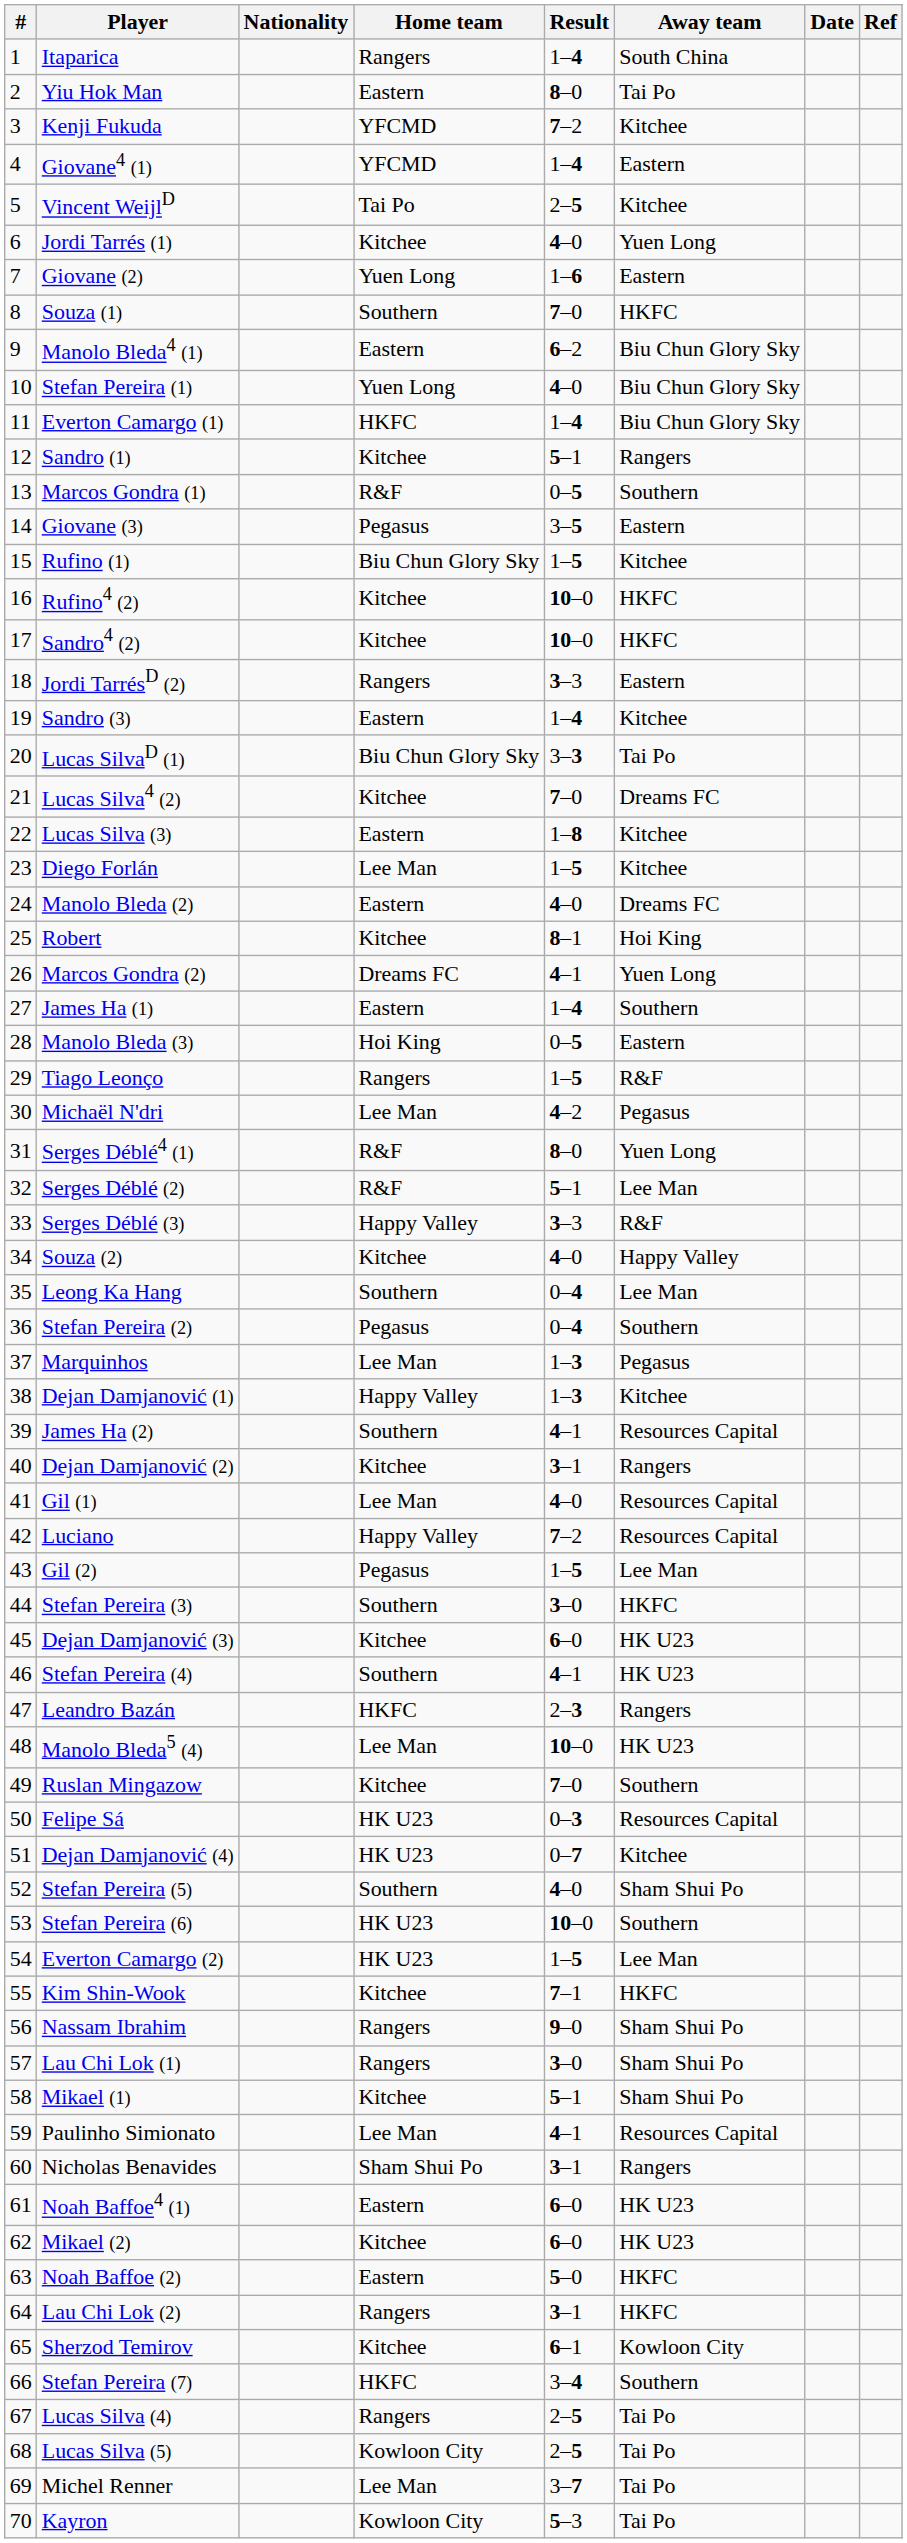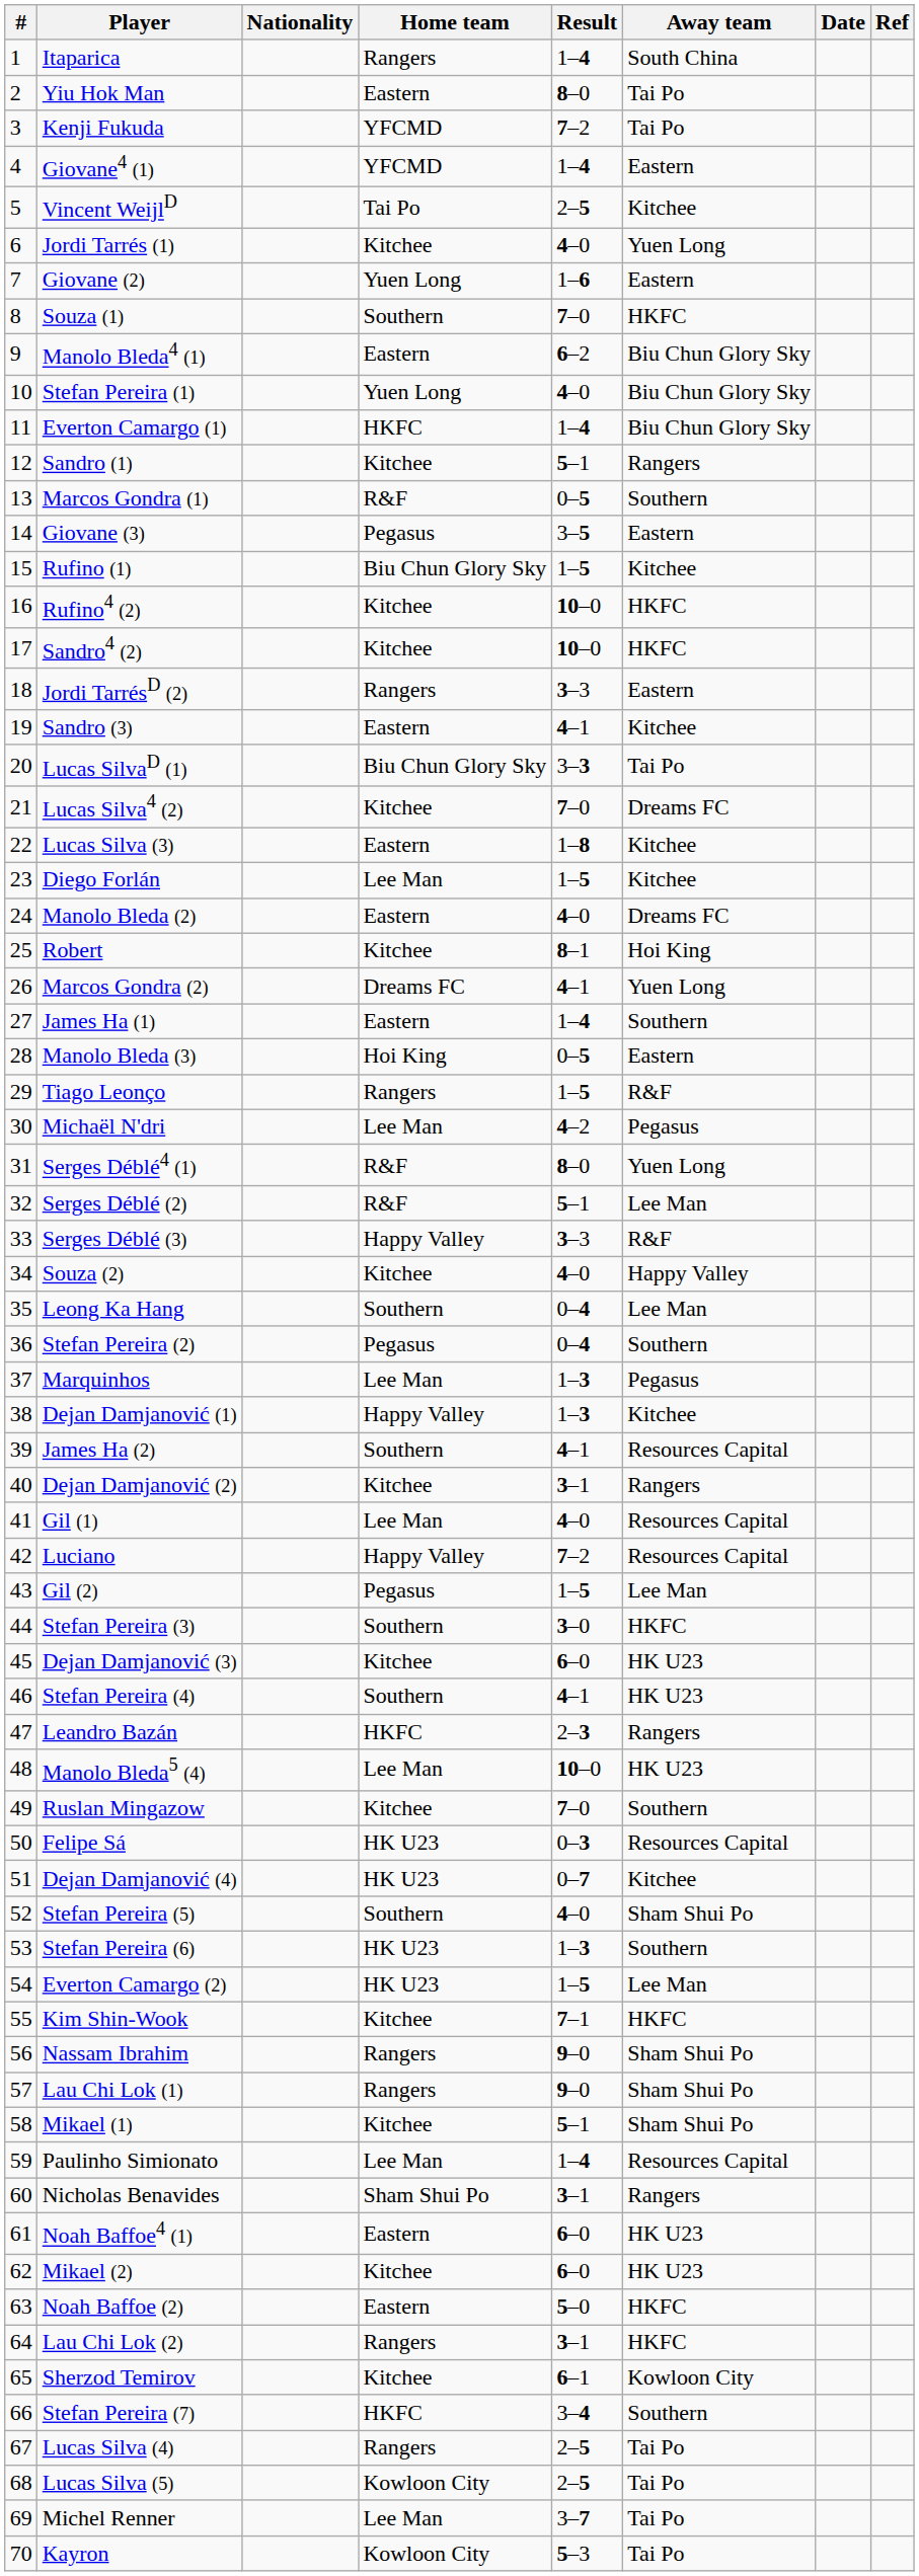Kenji Fukuda | Away team: Kitchee -> Tai Po
Sandro (3) | Result: 1–4 -> 4–1
Stefan Pereira (6) | Result: 10–0 -> 1–3
Lau Chi Lok (1) | Result: 3–0 -> 9–0
Paulinho Simionato | Result: 4–1 -> 1–4
